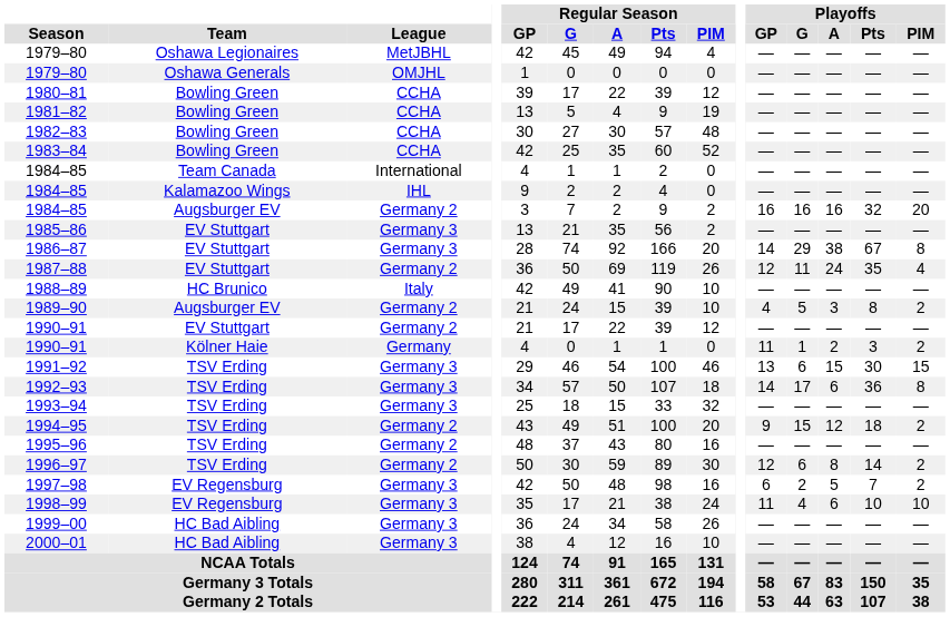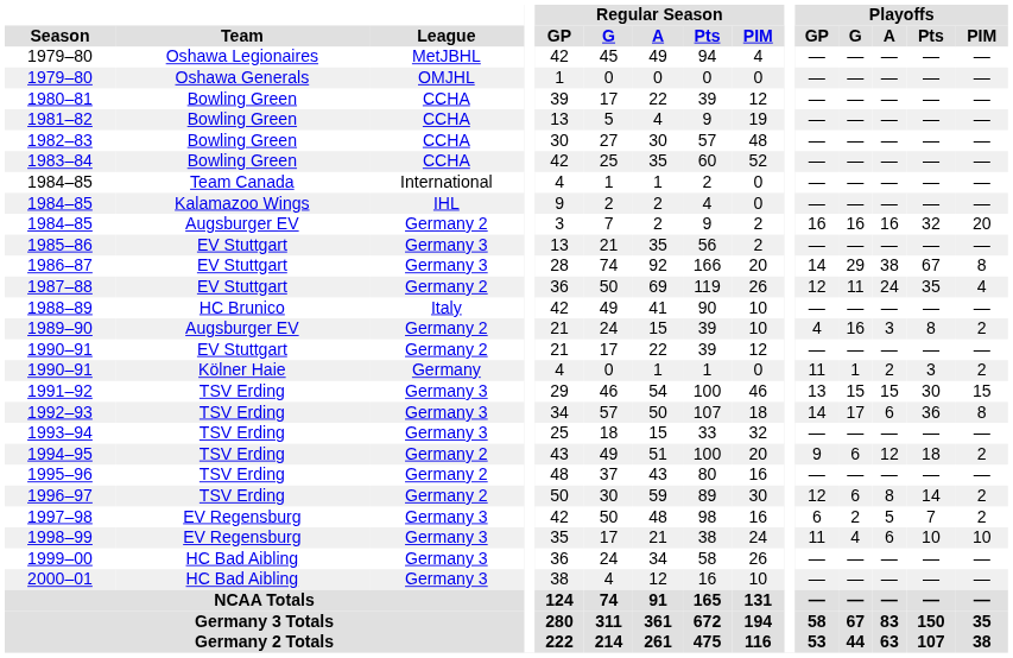1989–90 | Playoffs / G: 5 -> 16
1991–92 | Playoffs / G: 6 -> 15
1994–95 | Playoffs / G: 15 -> 6
